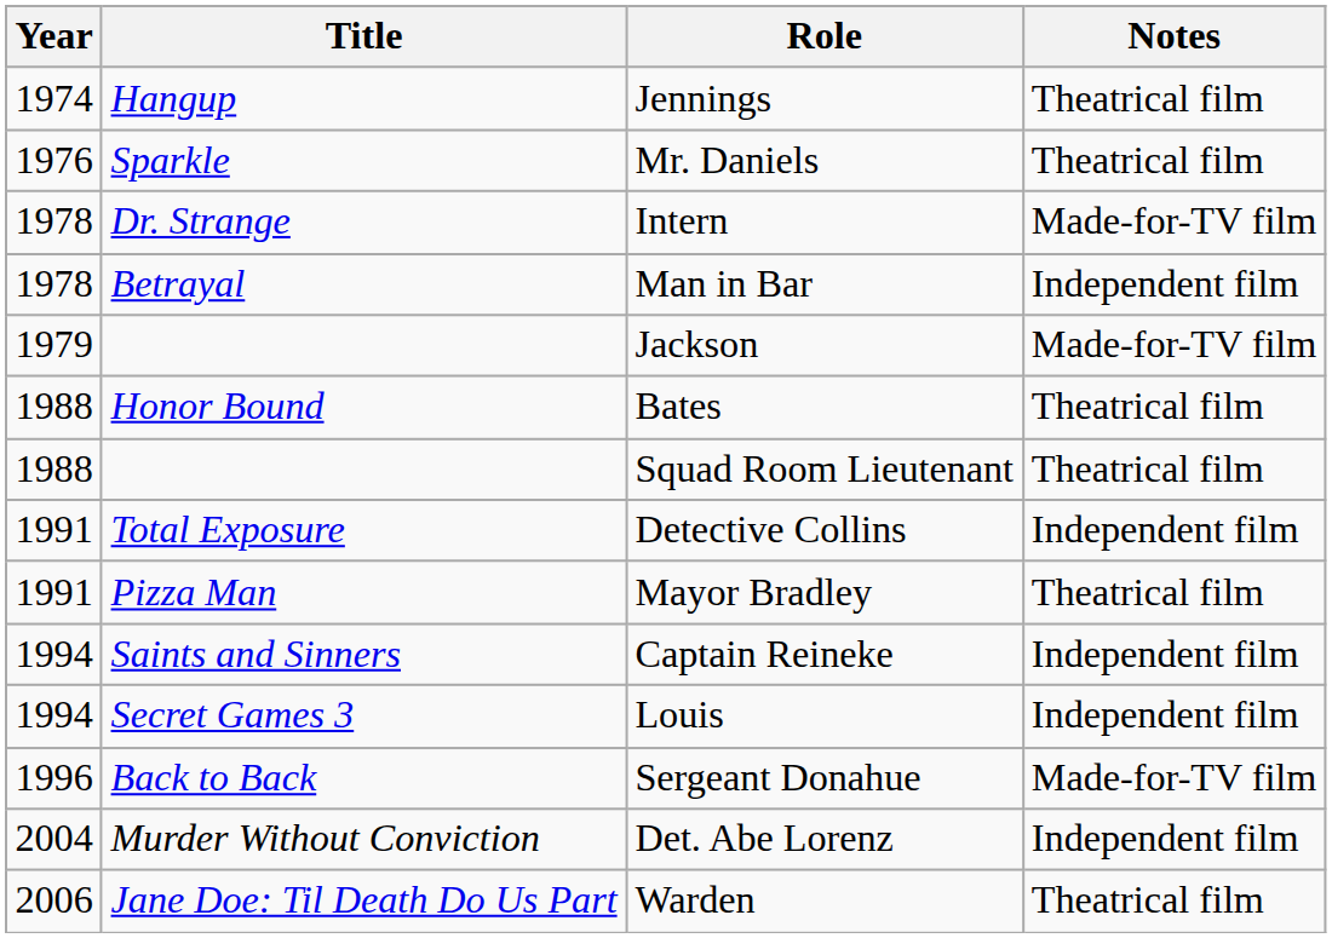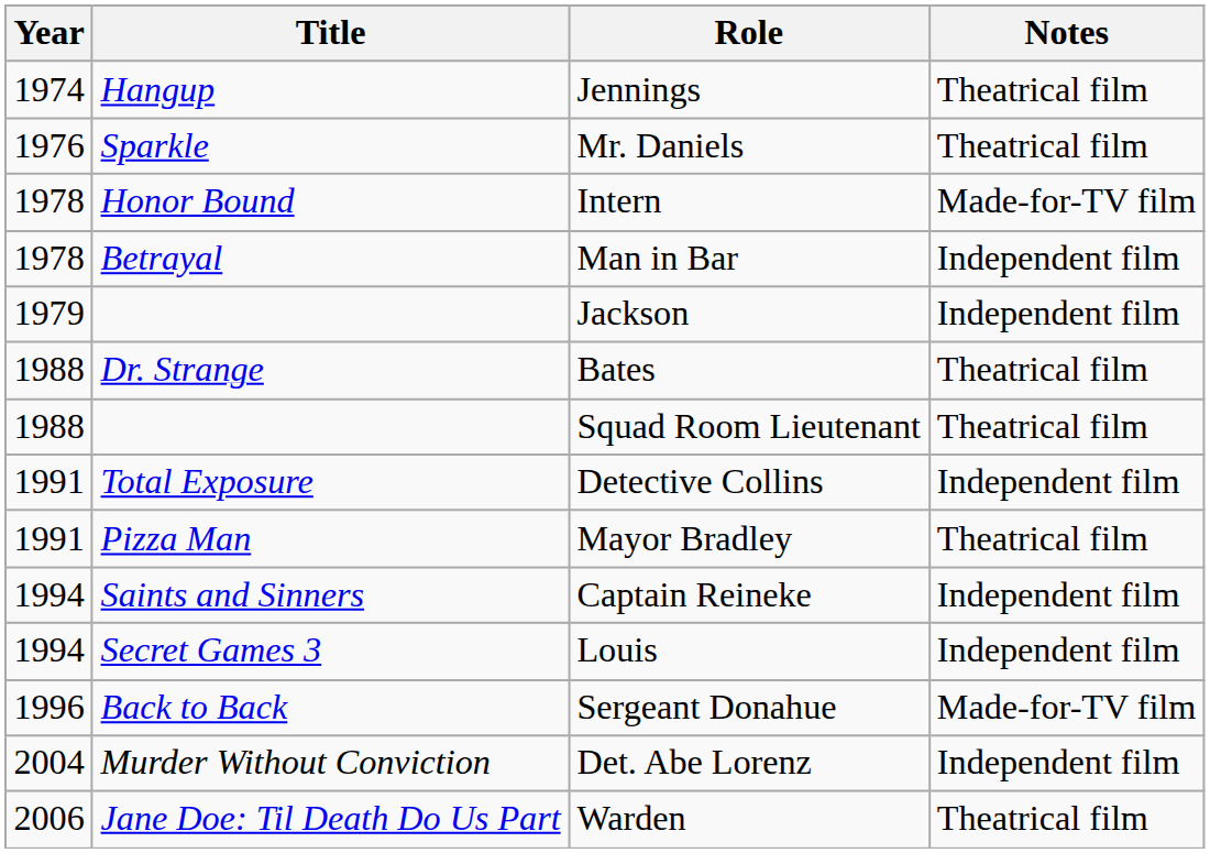Intern | Title: Dr. Strange -> Honor Bound
Jackson | Notes: Made-for-TV film -> Independent film
Bates | Title: Honor Bound -> Dr. Strange
